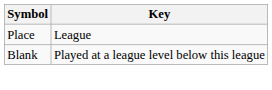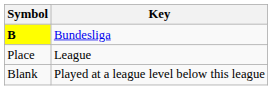+ row: B | Bundesliga
